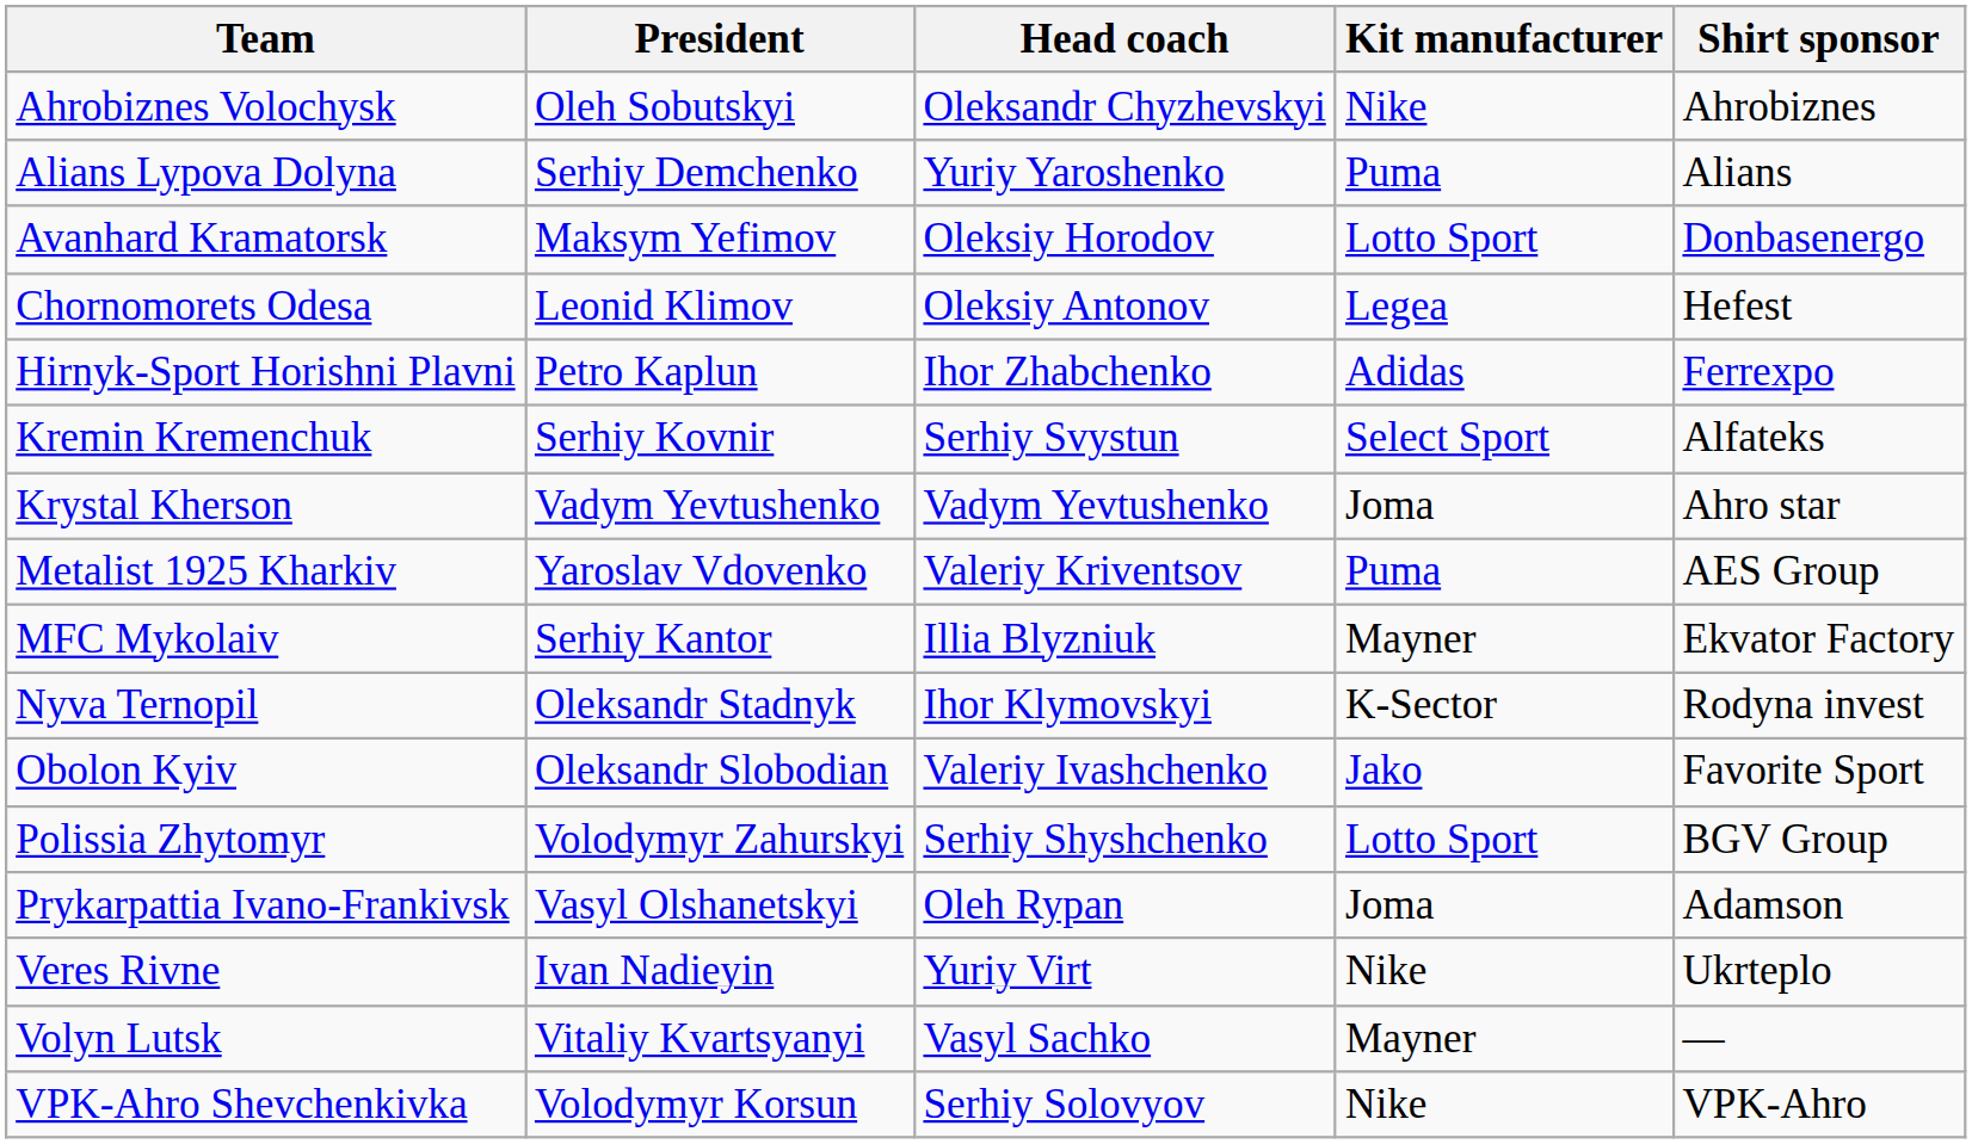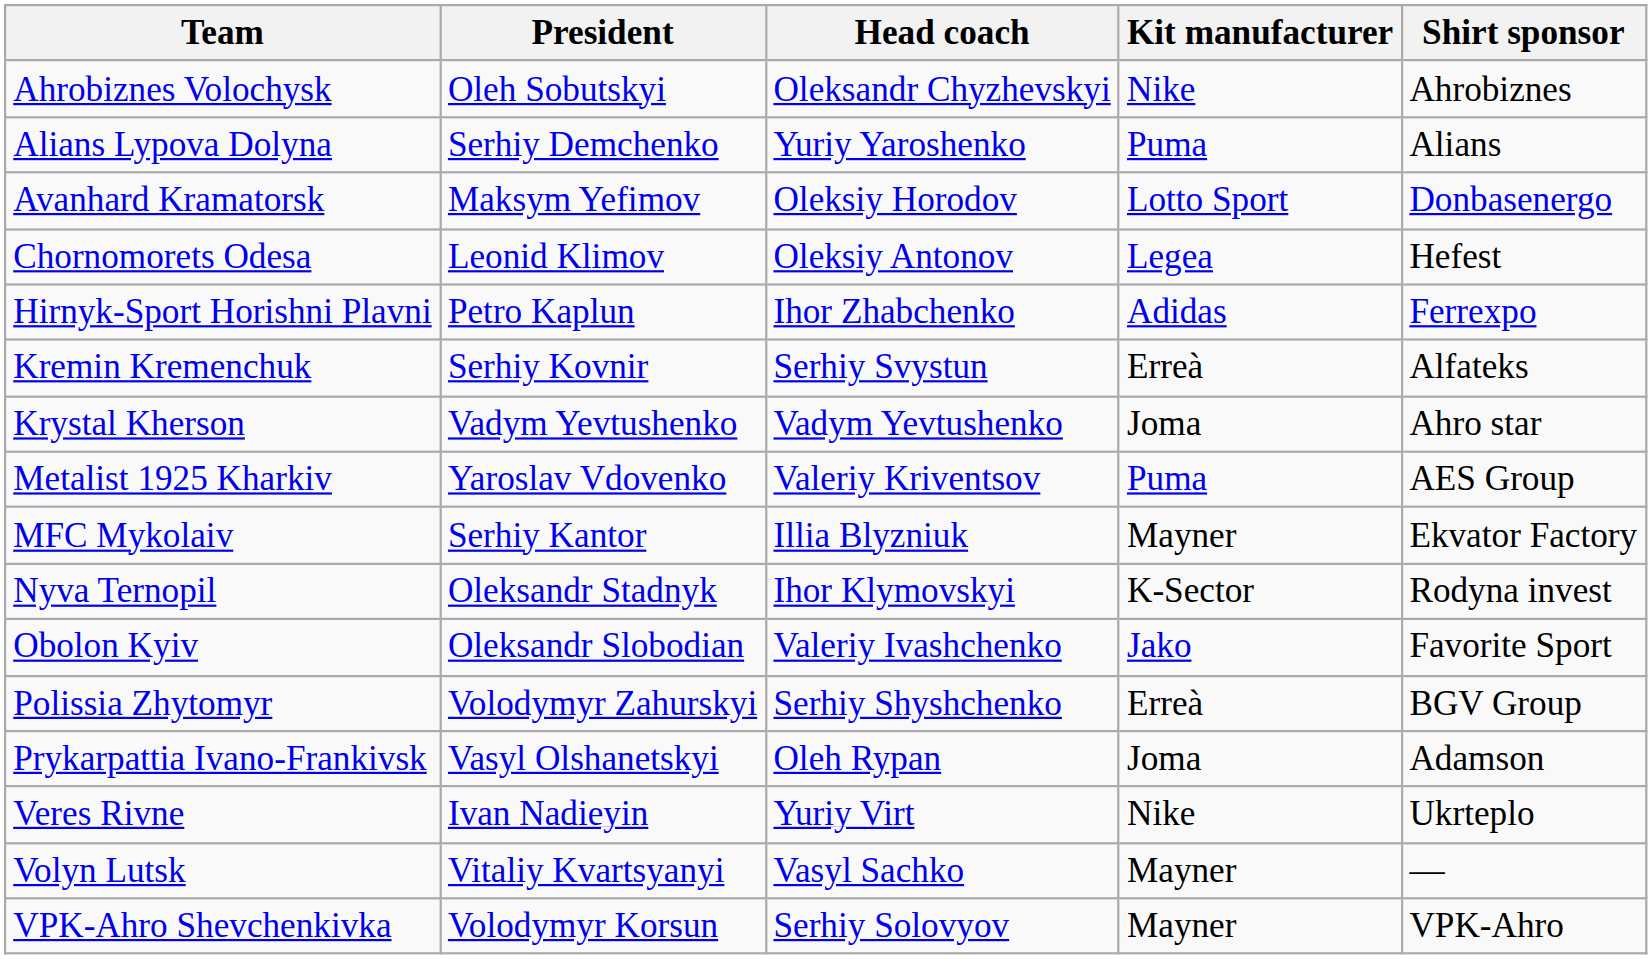Kremin Kremenchuk | Kit manufacturer: Select Sport -> Erreà
Polissia Zhytomyr | Kit manufacturer: Lotto Sport -> Erreà
VPK-Ahro Shevchenkivka | Kit manufacturer: Nike -> Mayner
